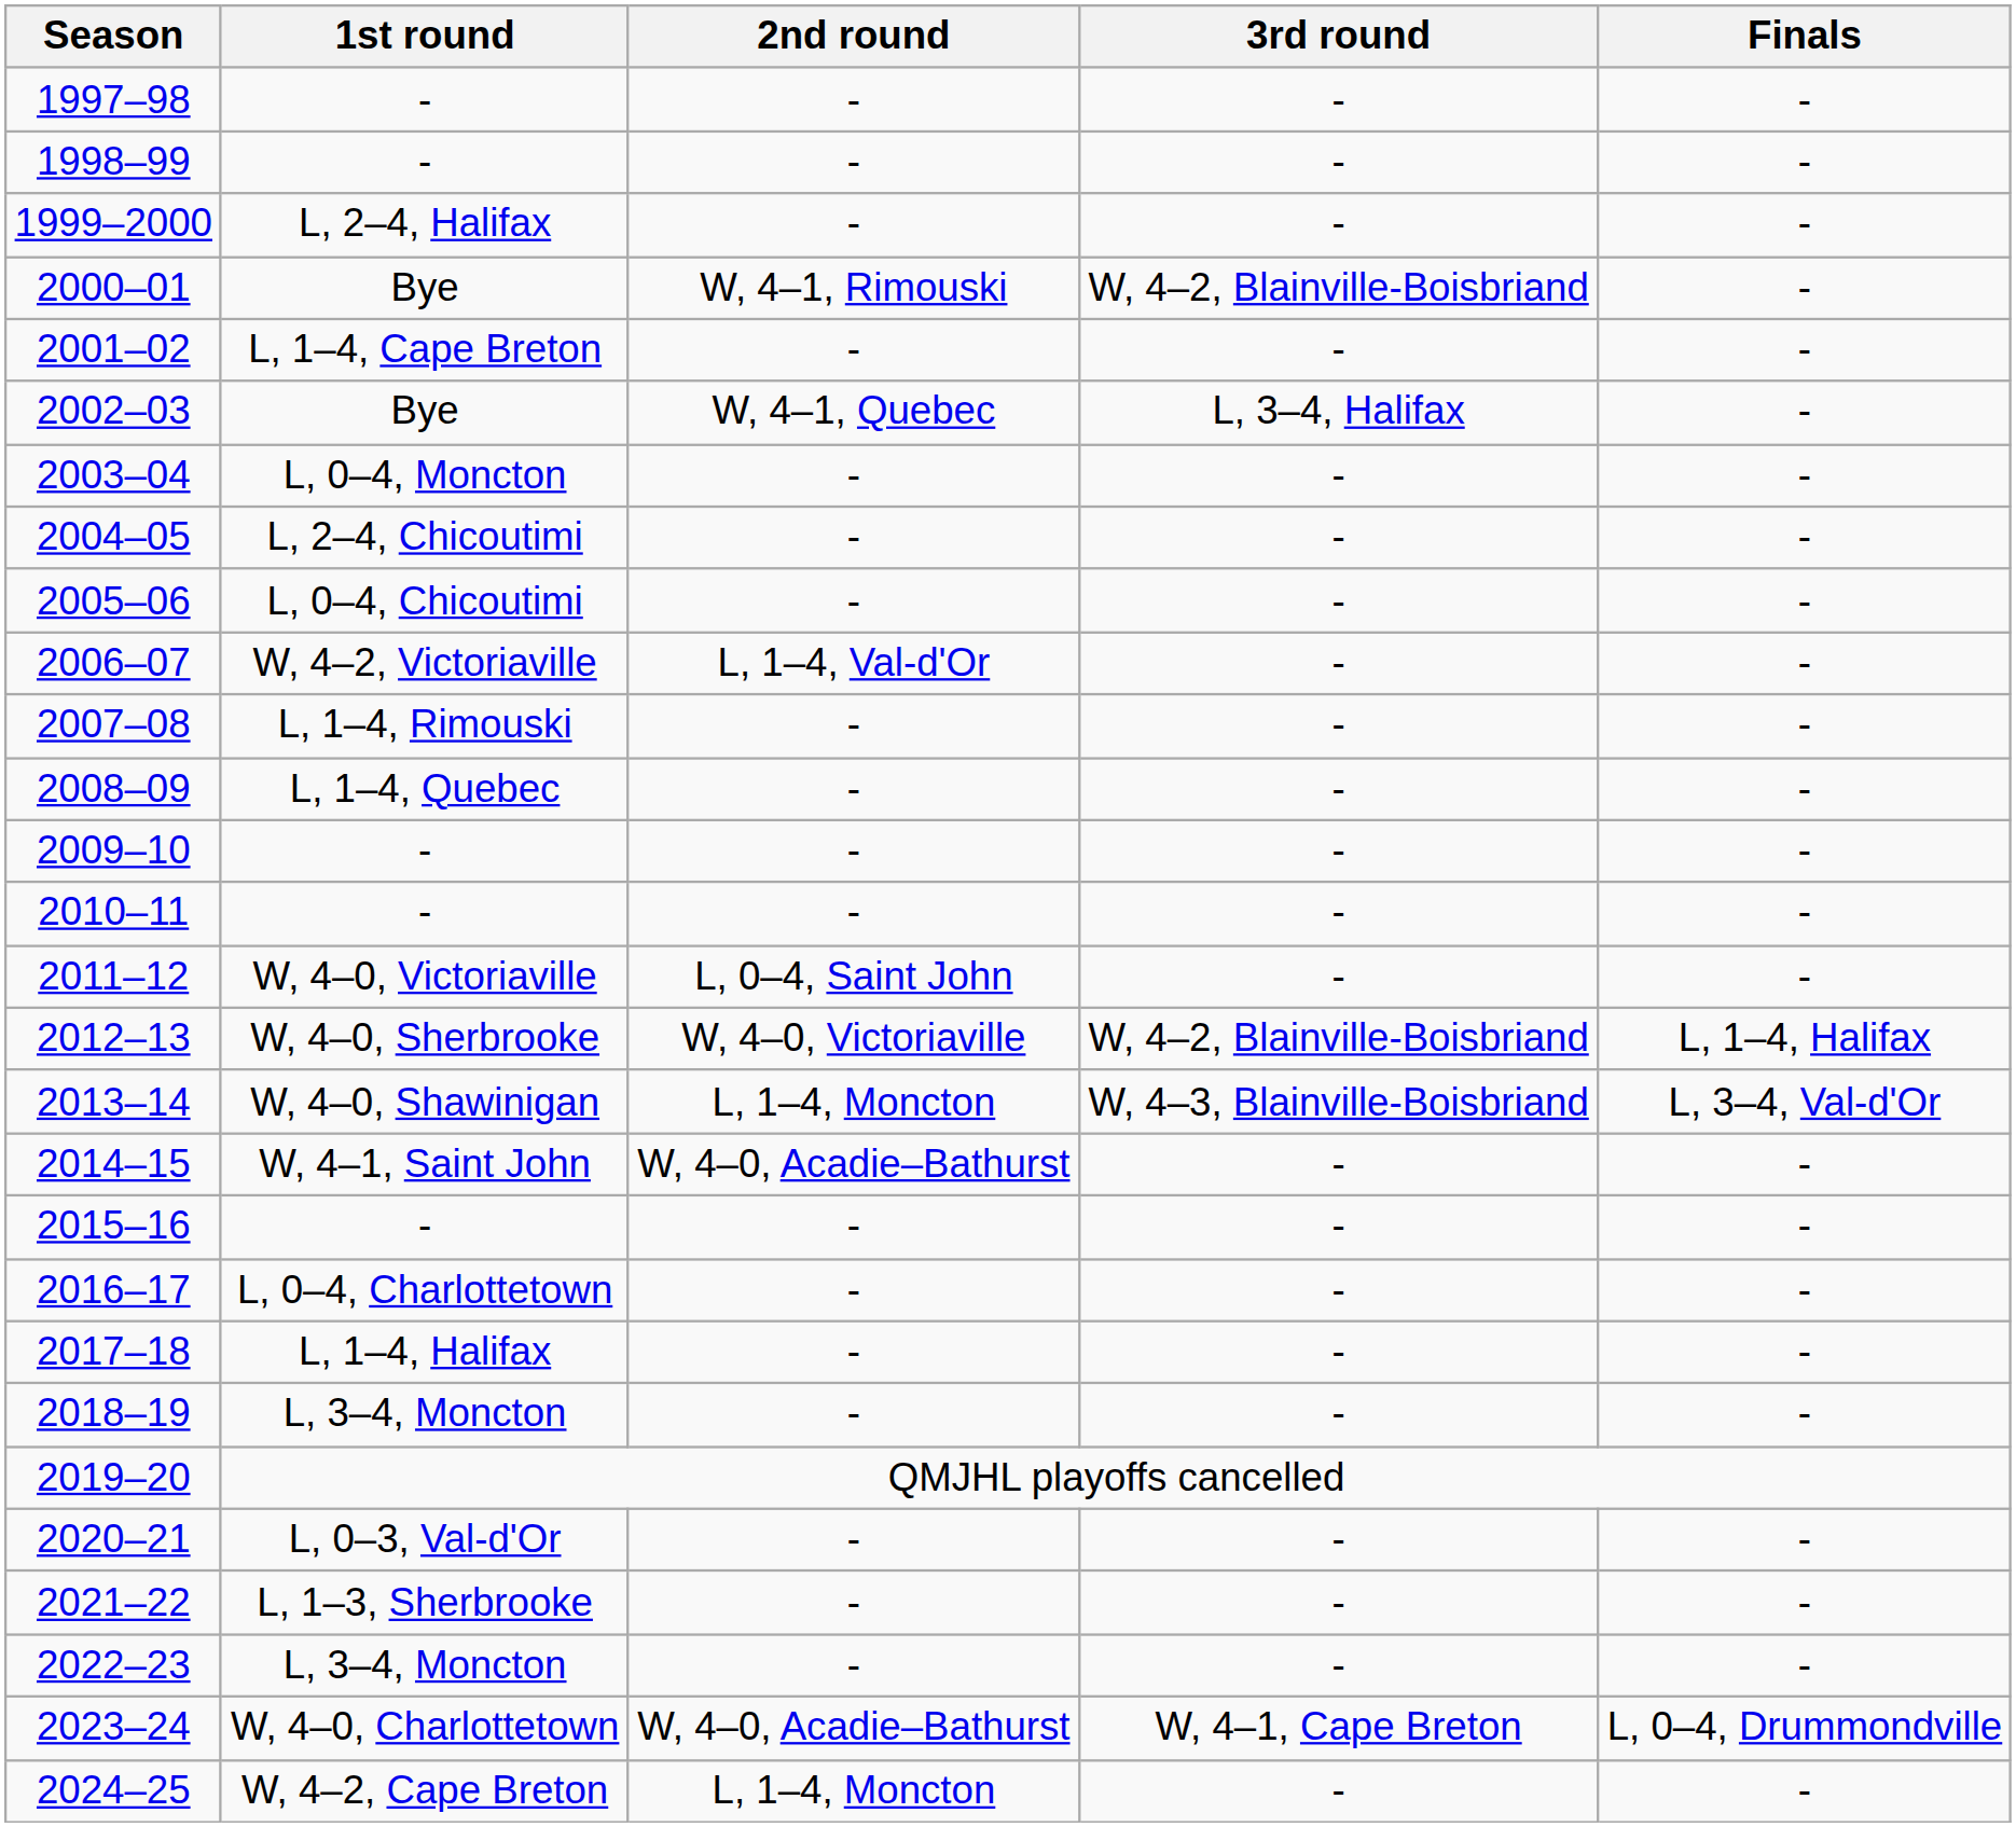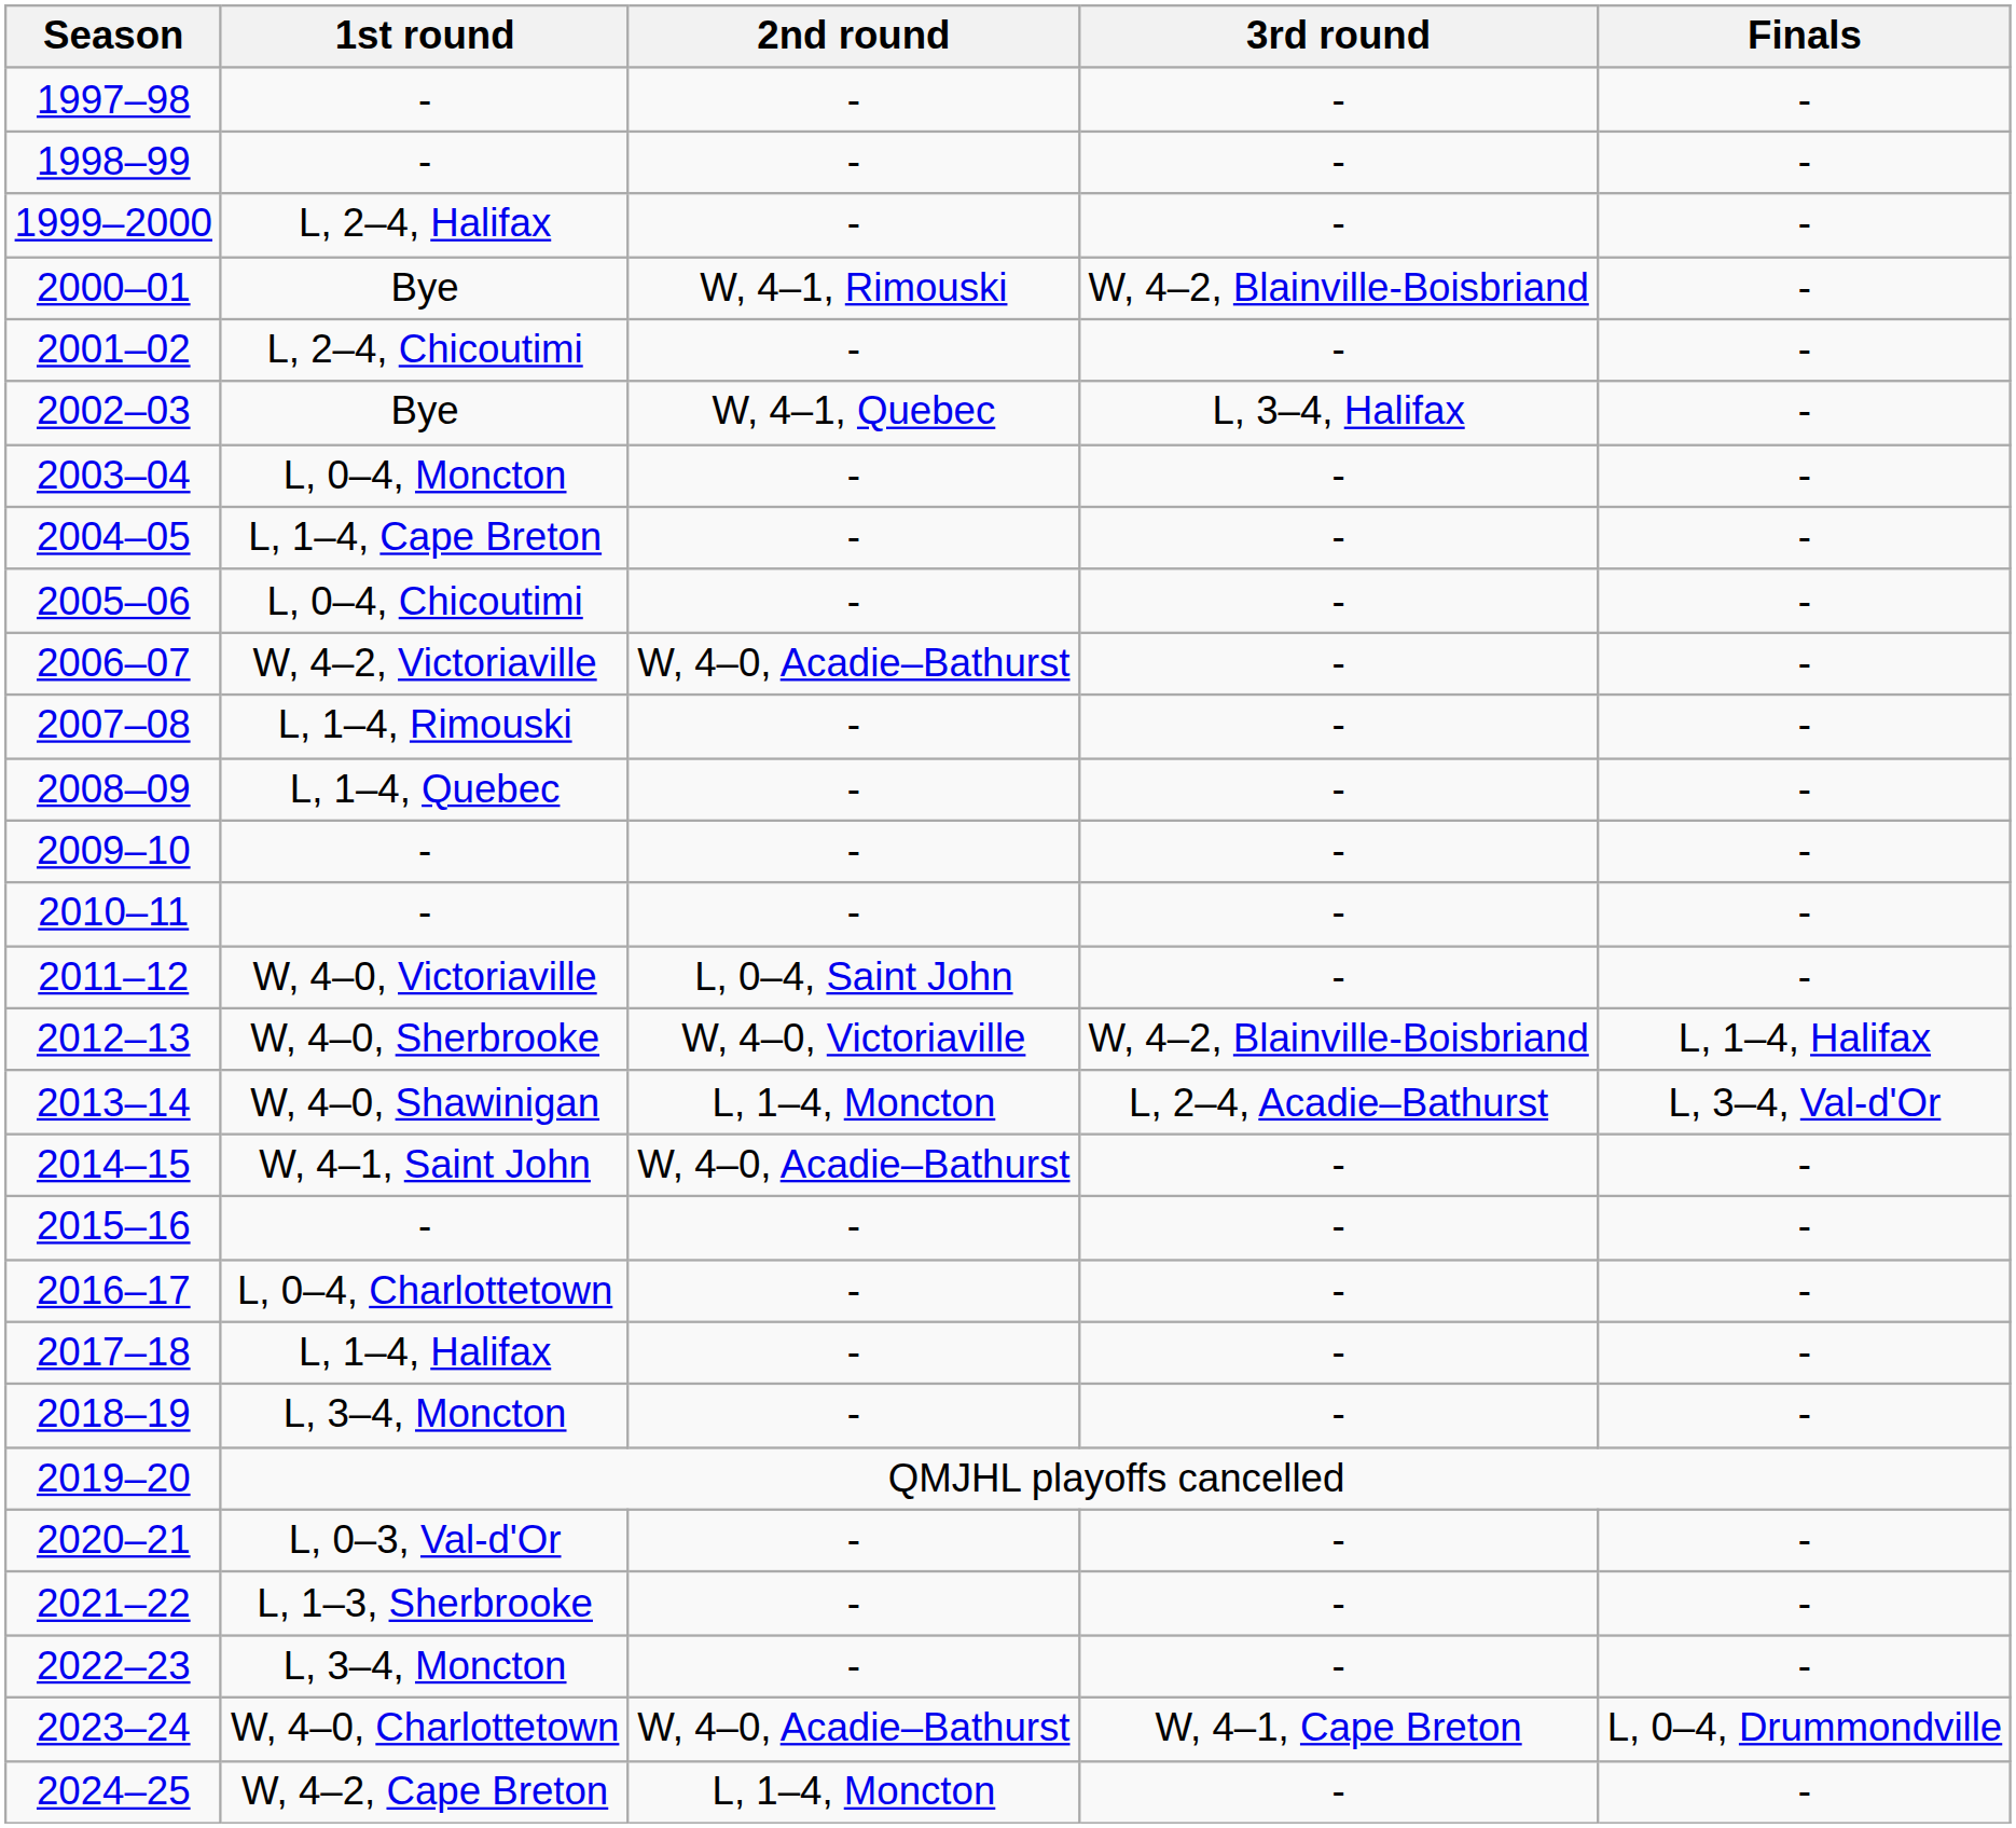2001–02 | 1st round: L, 1–4, Cape Breton -> L, 2–4, Chicoutimi
2004–05 | 1st round: L, 2–4, Chicoutimi -> L, 1–4, Cape Breton
2006–07 | 2nd round: L, 1–4, Val-d'Or -> W, 4–0, Acadie–Bathurst
2013–14 | 3rd round: W, 4–3, Blainville-Boisbriand -> L, 2–4, Acadie–Bathurst
